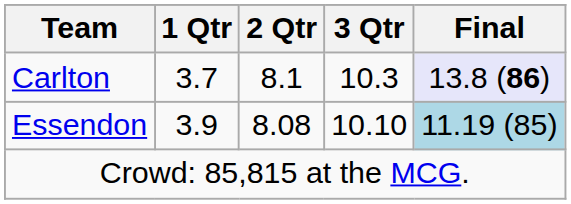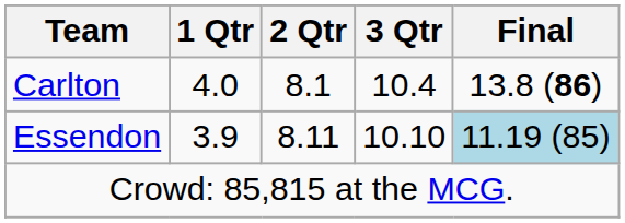Carlton | 1 Qtr: 3.7 -> 4.0
Carlton | 3 Qtr: 10.3 -> 10.4
Carlton | Final: lavender background -> no background
Essendon | 2 Qtr: 8.08 -> 8.11
